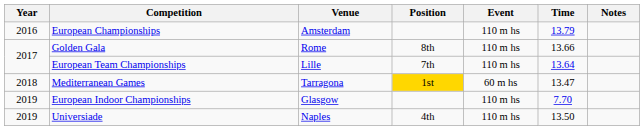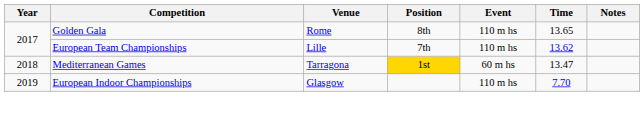- row: 2016 | European Championships | Amsterdam | 110 m hs | 13.79
Golden Gala | Time: 13.66 -> 13.65
European Team Championships | Time: 13.64 -> 13.62
- row: 2019 | Universiade | Naples | 4th | 110 m hs | 13.50
